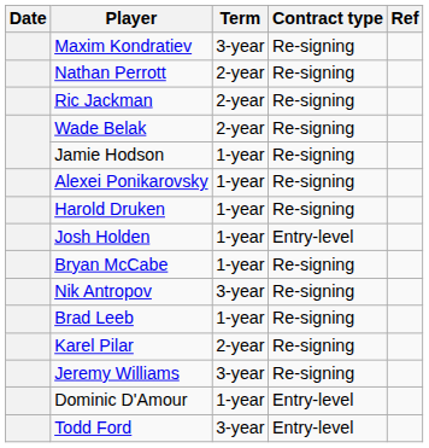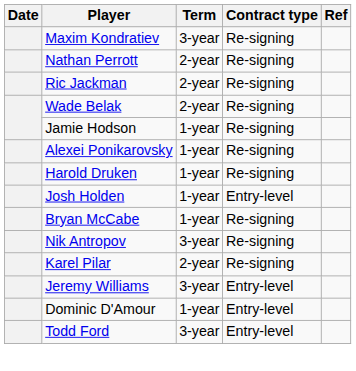- row: Brad Leeb | 1-year | Re-signing
Jeremy Williams | Contract type: Re-signing -> Entry-level
